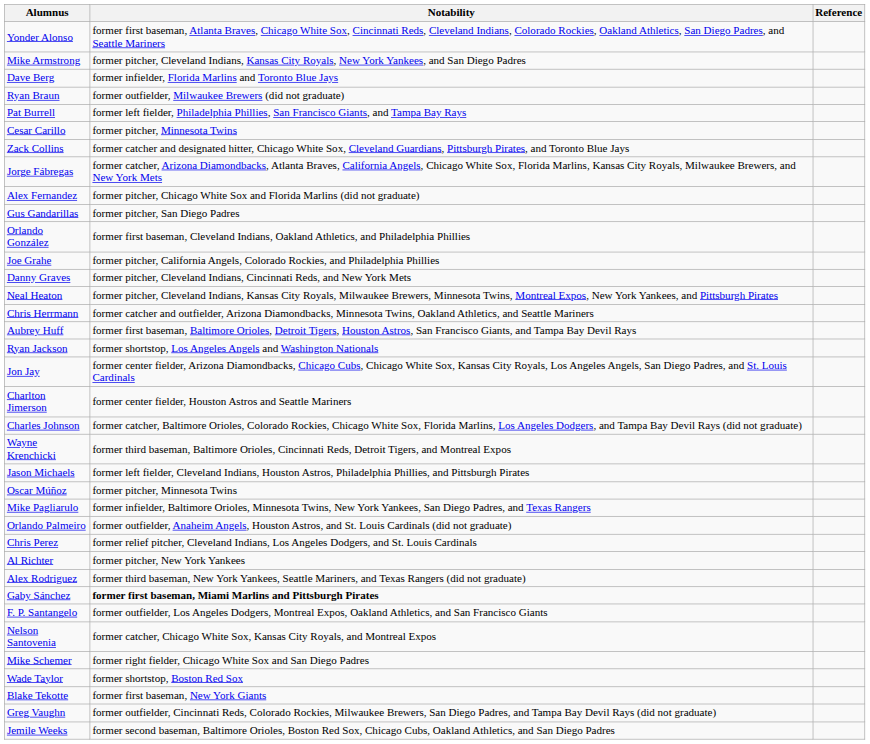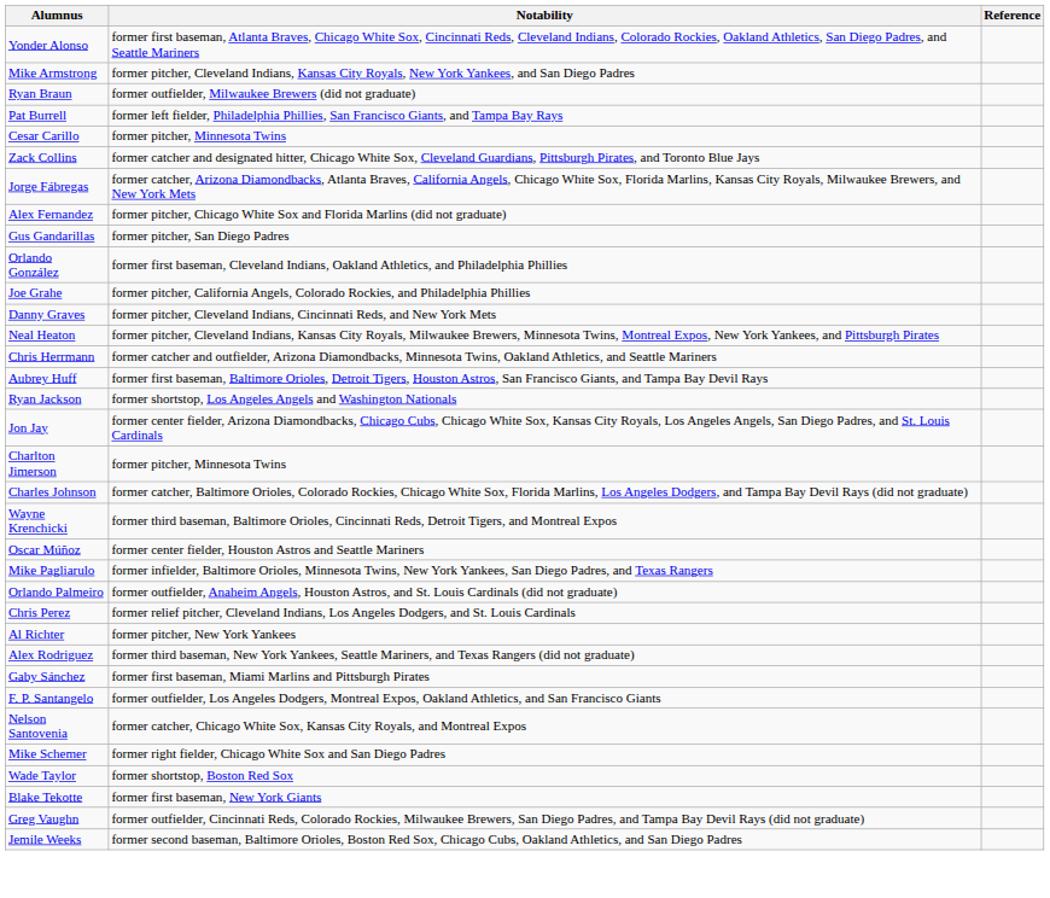- row: Dave Berg | former infielder, Florida Marlins and Toronto Blue Jays
Charlton Jimerson | Notability: former center fielder, Houston Astros and Seattle Mariners -> former pitcher, Minnesota Twins
- row: Jason Michaels | former left fielder, Cleveland Indians, Houston Astros, Philadelphia Phillies, and Pittsburgh Pirates
Oscar Múñoz | Notability: former pitcher, Minnesota Twins -> former center fielder, Houston Astros and Seattle Mariners
Gaby Sánchez | Notability: bold -> normal
